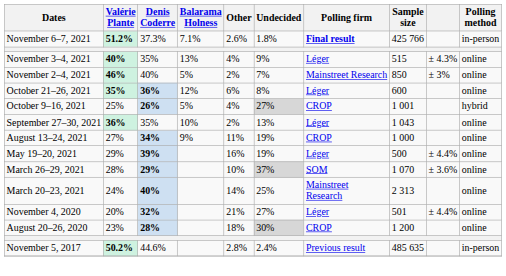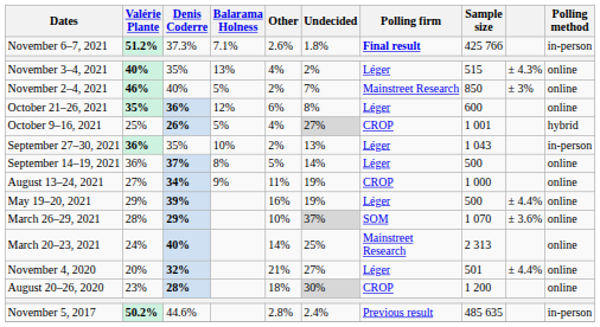November 3–4, 2021 | Undecided: 9% -> 2%
September 27–30, 2021 | Polling method: online -> in-person
+ row: September 14–19, 2021 | 36% | 37% | 8% | 5% | 14% | Léger | 500 | online
